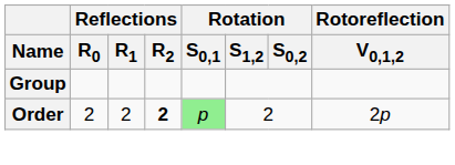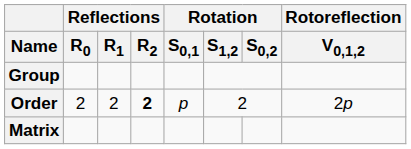Order | Rotation / S0,1: lightgreen background -> no background
+ row: Matrix
